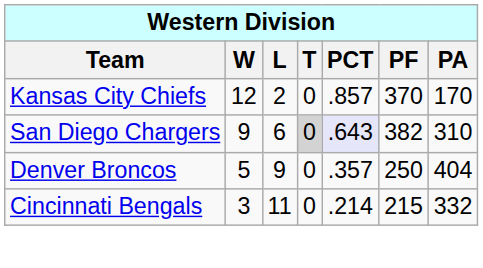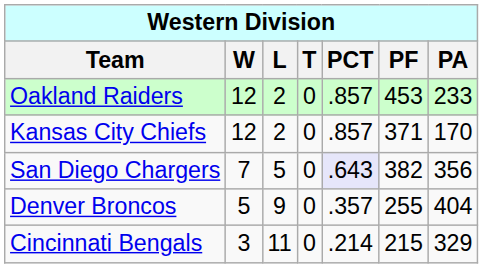+ row: Oakland Raiders | 12 | 2 | 0 | .857 | 453 | 233
Kansas City Chiefs | PF: 370 -> 371
San Diego Chargers | W: 9 -> 7
San Diego Chargers | L: 6 -> 5
San Diego Chargers | T: lightgrey background -> no background
San Diego Chargers | PA: 310 -> 356
Denver Broncos | PF: 250 -> 255
Cincinnati Bengals | PA: 332 -> 329
